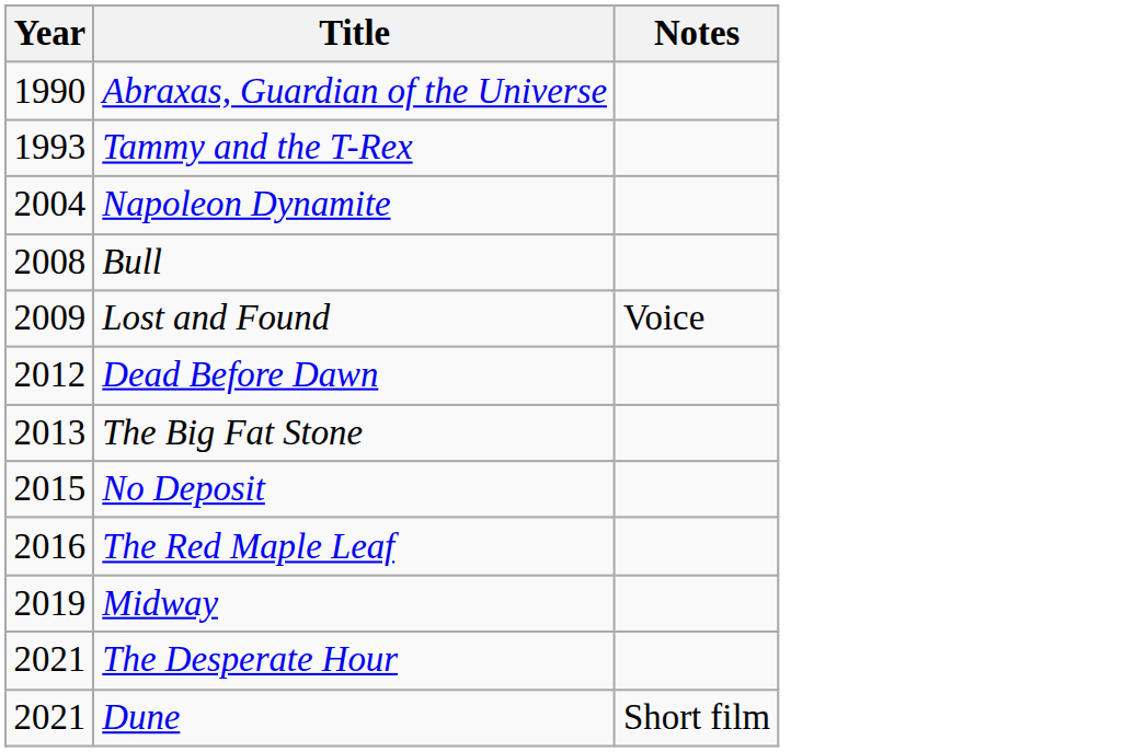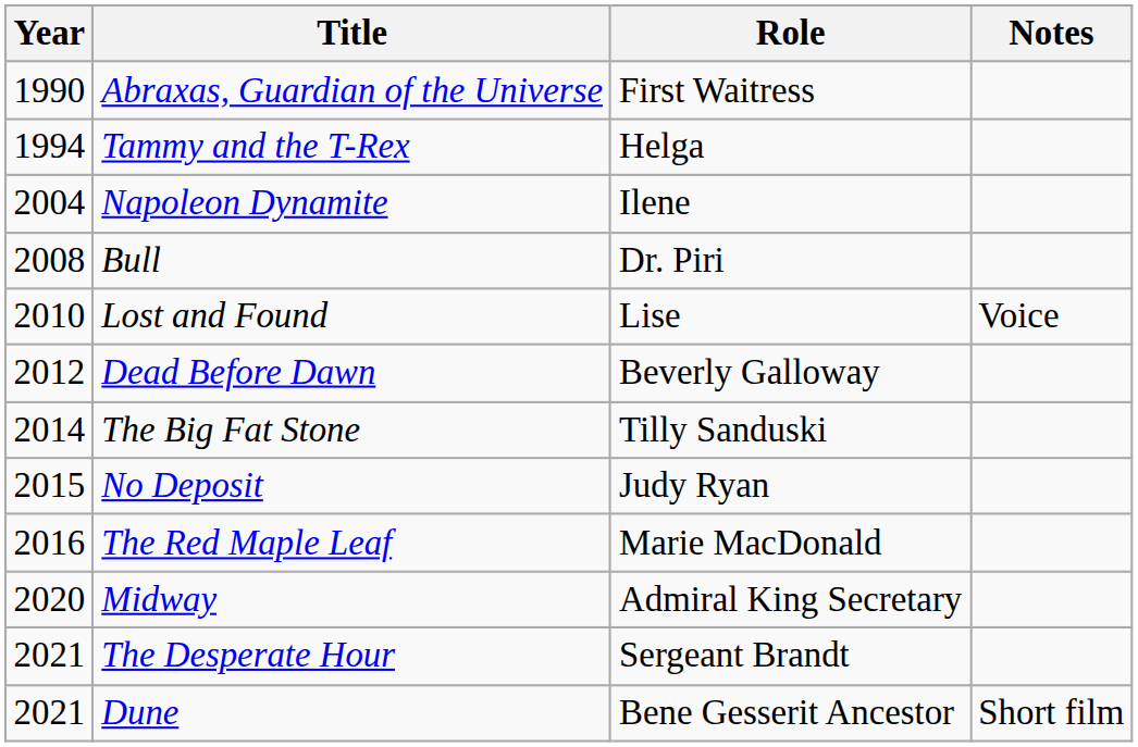+ column: Role | First Waitress | Helga | Ilene | Dr. Piri | Lise | Beverly Galloway | Tilly Sanduski | Judy Ryan | Marie MacDonald | Admiral King Secretary | Sergeant Brandt | Bene Gesserit Ancestor
Tammy and the T-Rex | Year: 1993 -> 1994
Lost and Found | Year: 2009 -> 2010
The Big Fat Stone | Year: 2013 -> 2014
Midway | Year: 2019 -> 2020
